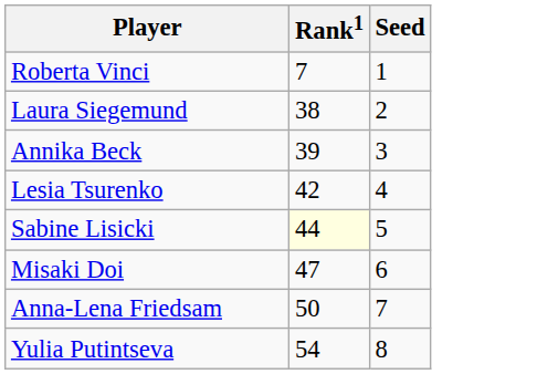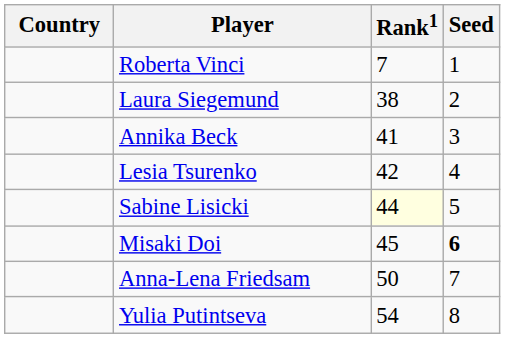+ column: Country
Annika Beck | Rank1: 39 -> 41
Misaki Doi | Rank1: 47 -> 45
Misaki Doi | Seed: normal -> bold
